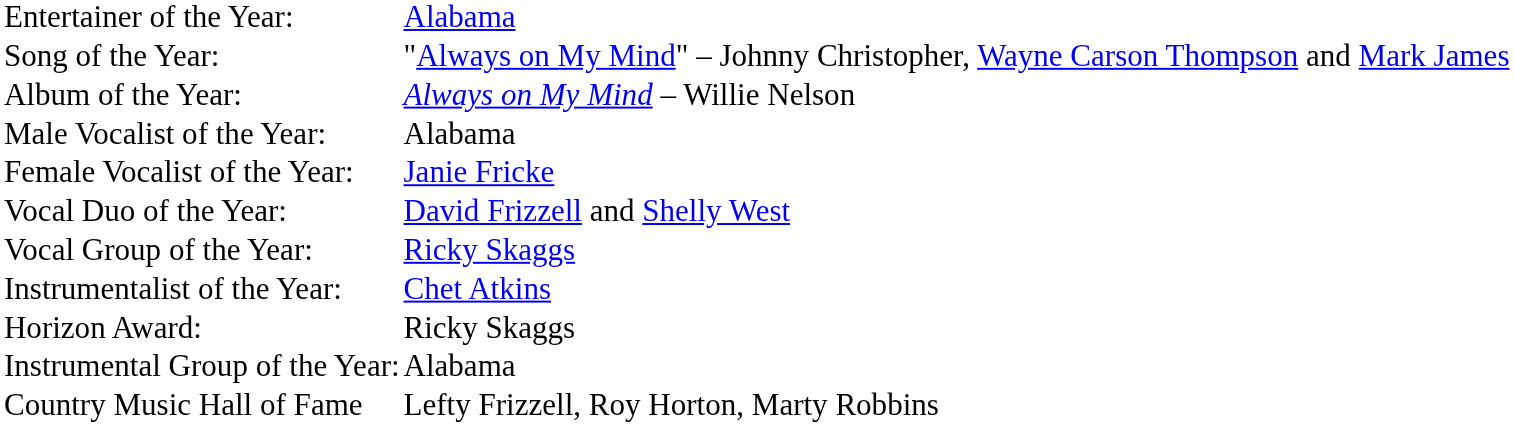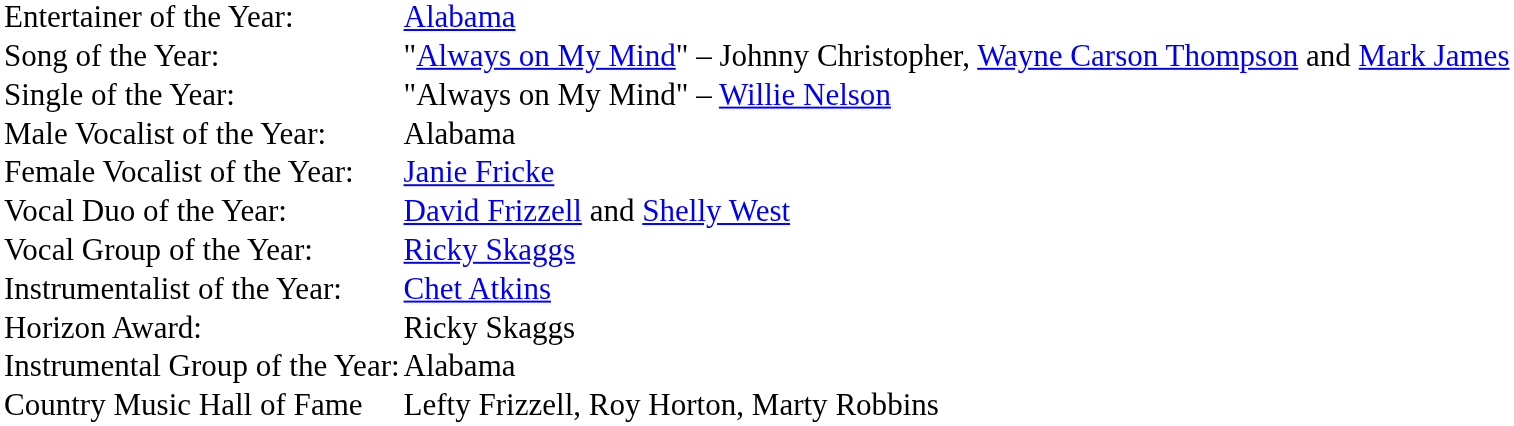+ row: Single of the Year: | "Always on My Mind" – Willie Nelson
- row: Album of the Year: | Always on My Mind – Willie Nelson
